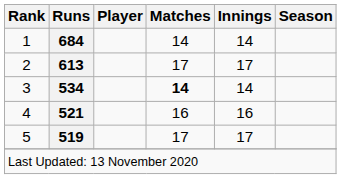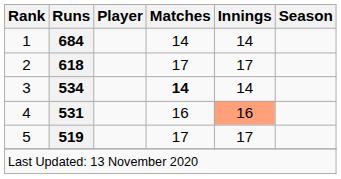2 | Runs: 613 -> 618
4 | Runs: 521 -> 531
4 | Innings: no background -> lightsalmon background
